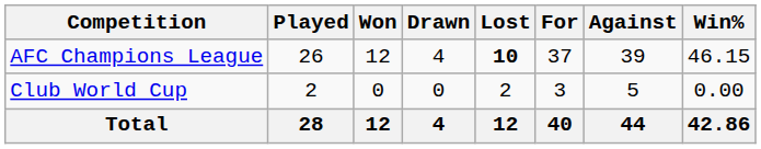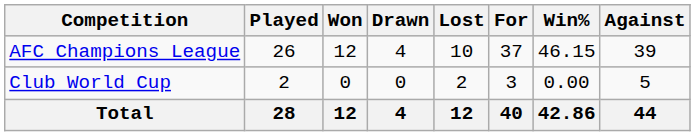columns swapped: Against <-> Win%
AFC Champions League | Lost: bold -> normal
